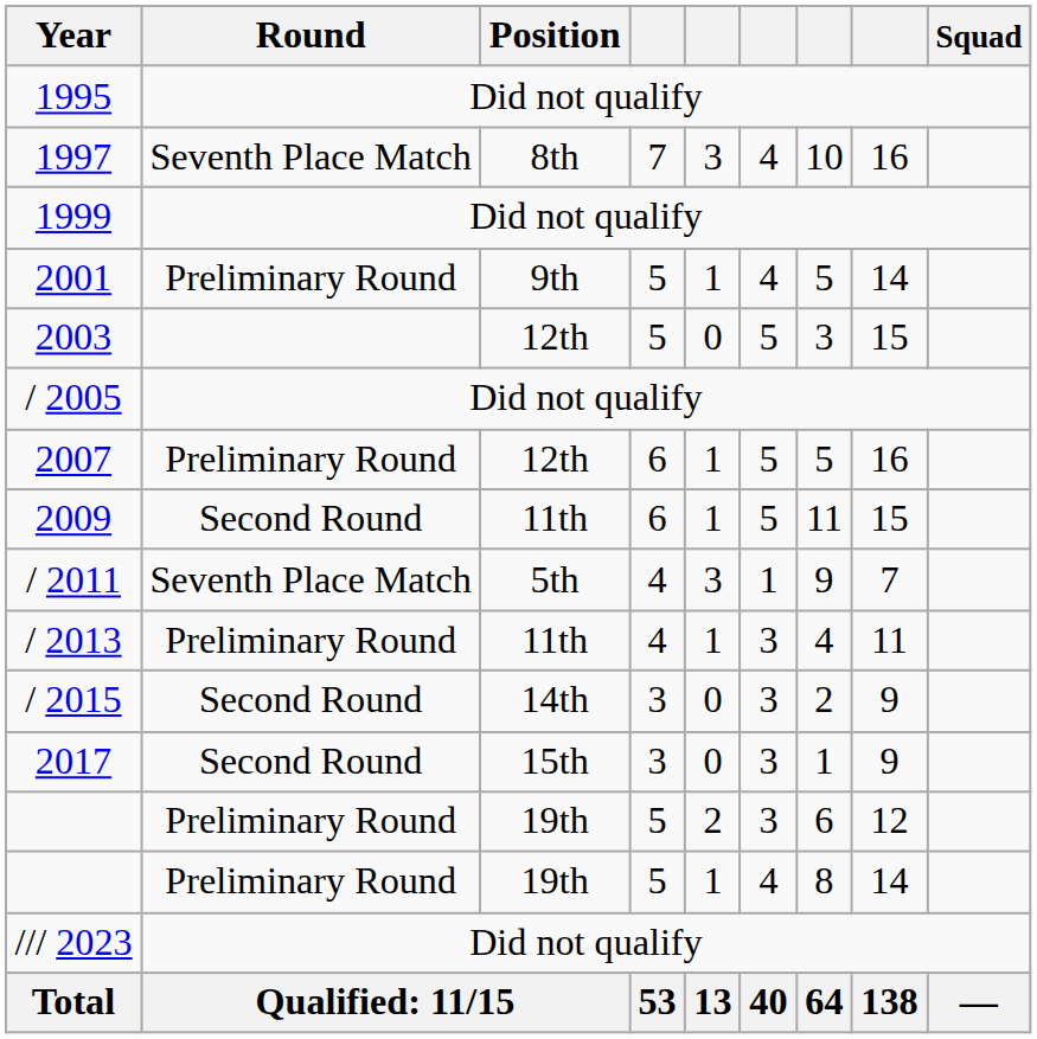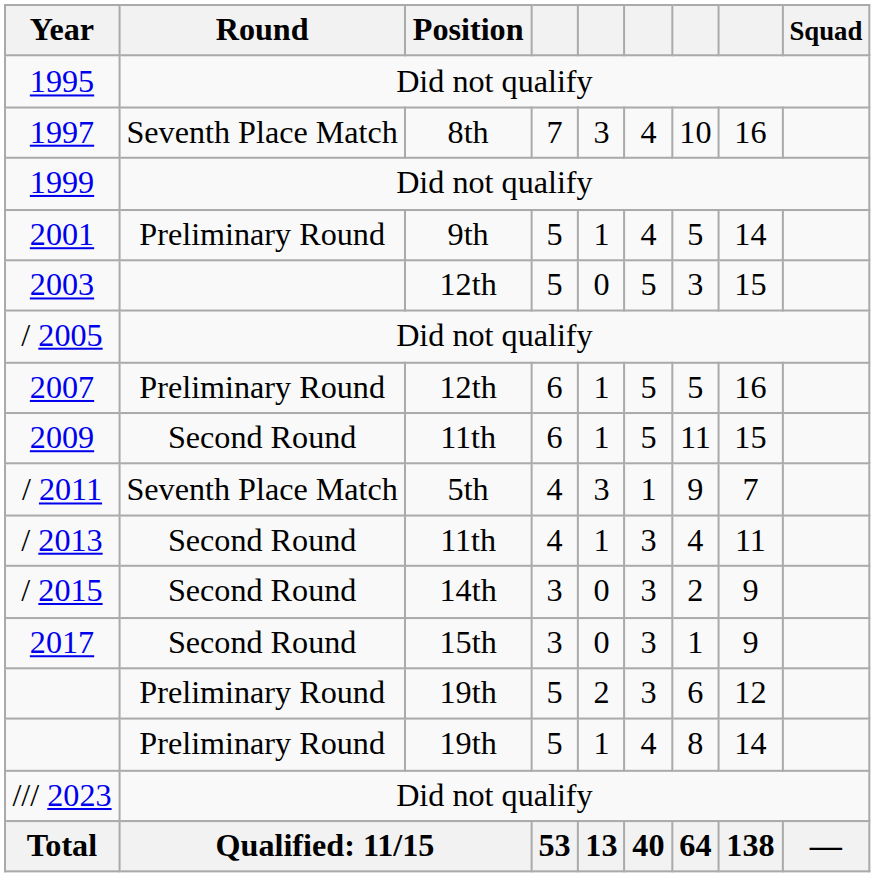/ 2013 | Round: Preliminary Round -> Second Round
